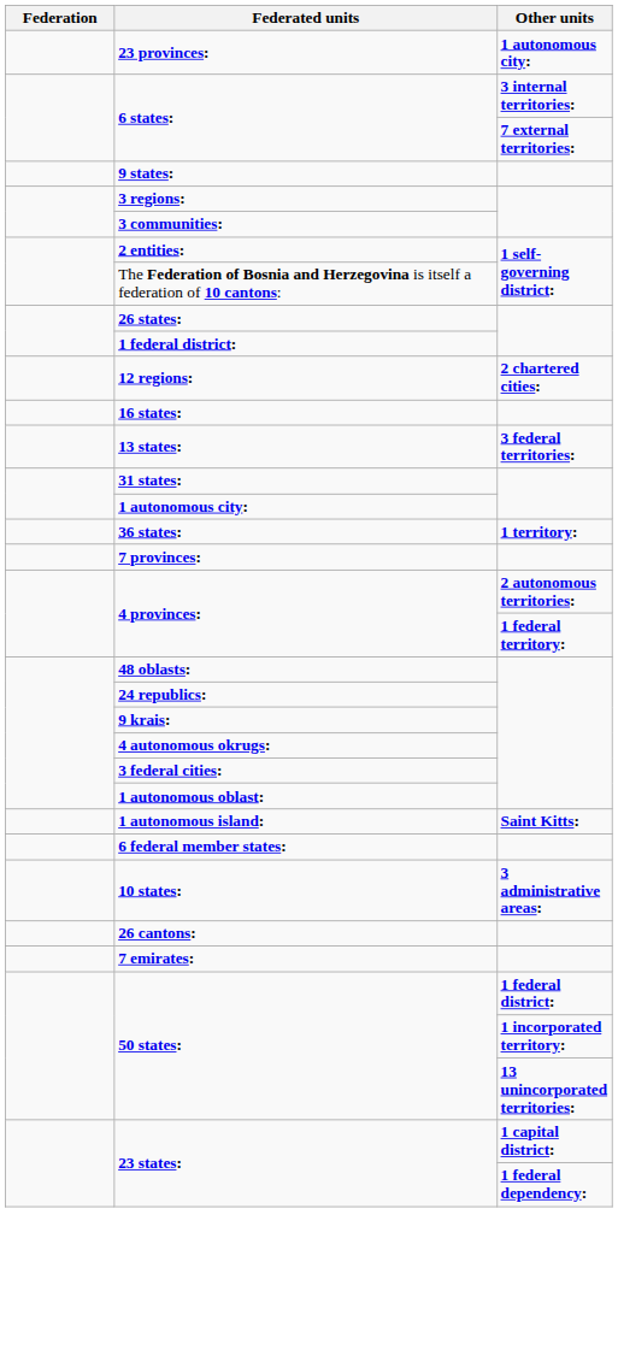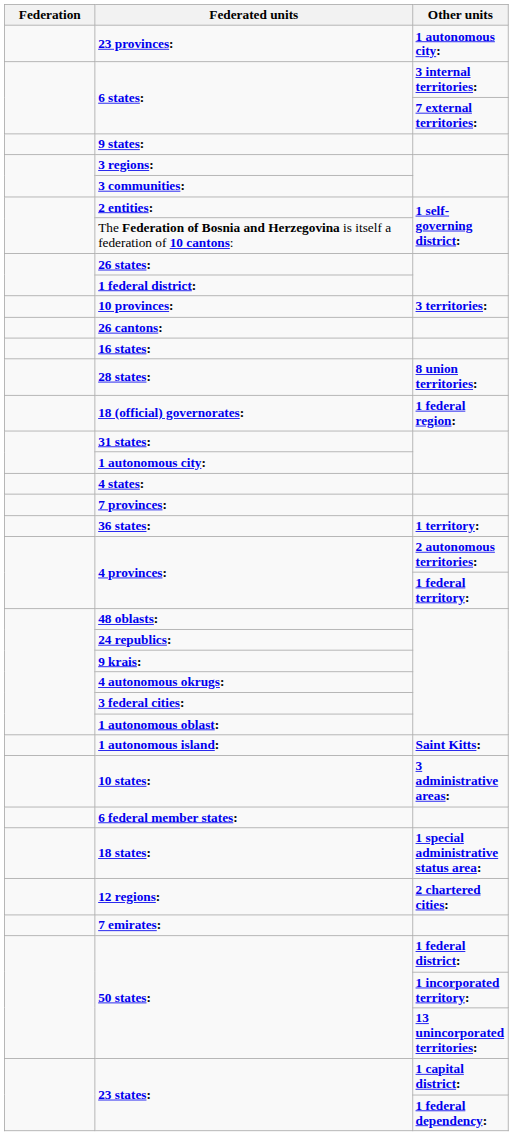+ row: 10 provinces: | 3 territories:
rows swapped: 12 regions: <-> 26 cantons:
+ row: 28 states: | 8 union territories:
+ row: 18 (official) governorates: | 1 federal region:
- row: 13 states: | 3 federal territories:
+ row: 4 states:
rows swapped: 7 provinces: <-> 36 states:
rows swapped: 6 federal member states: <-> 10 states:
+ row: 18 states: | 1 special administrative status area:
